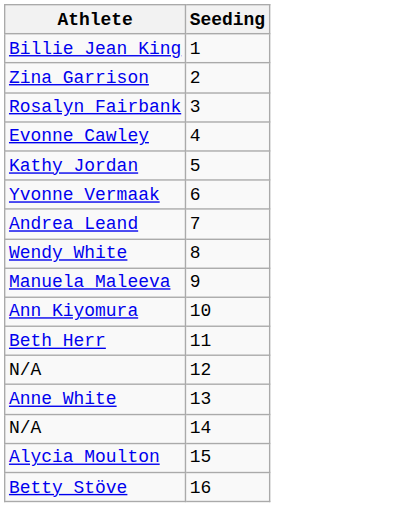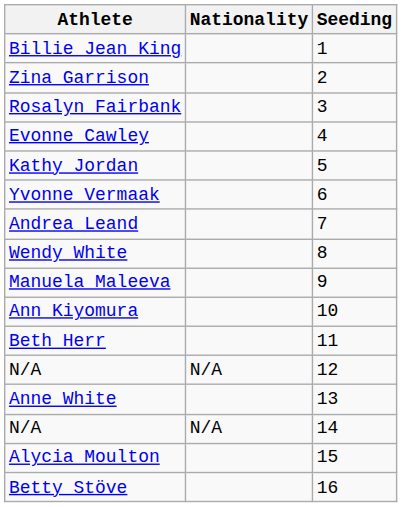+ column: Nationality | N/A | N/A
